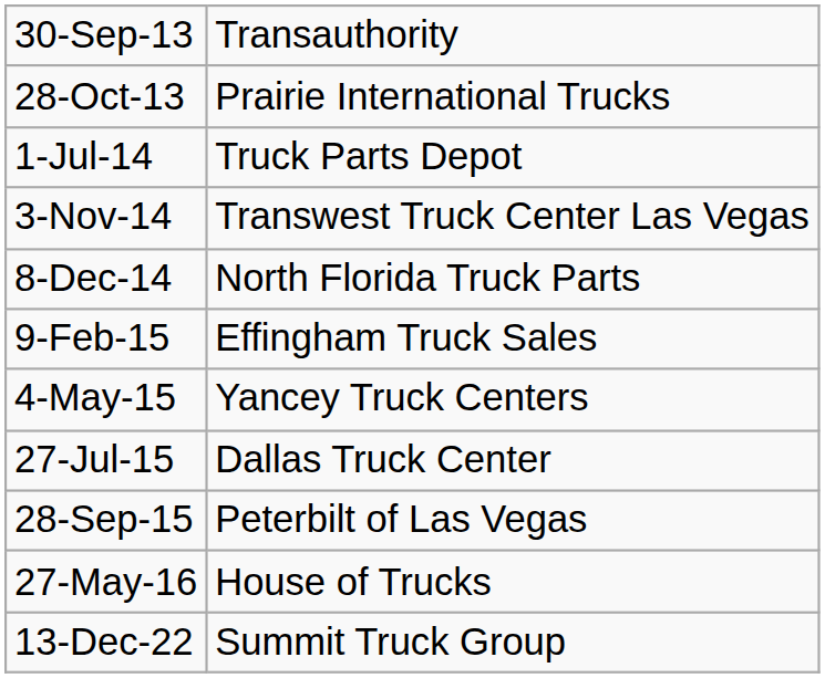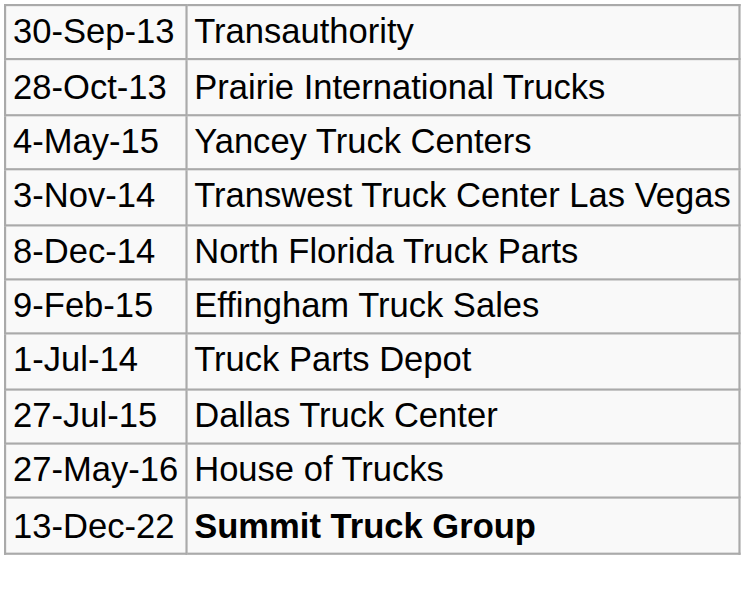rows swapped: 1-Jul-14 <-> 4-May-15
- row: 28-Sep-15 | Peterbilt of Las Vegas
13-Dec-22 | column 2: normal -> bold
